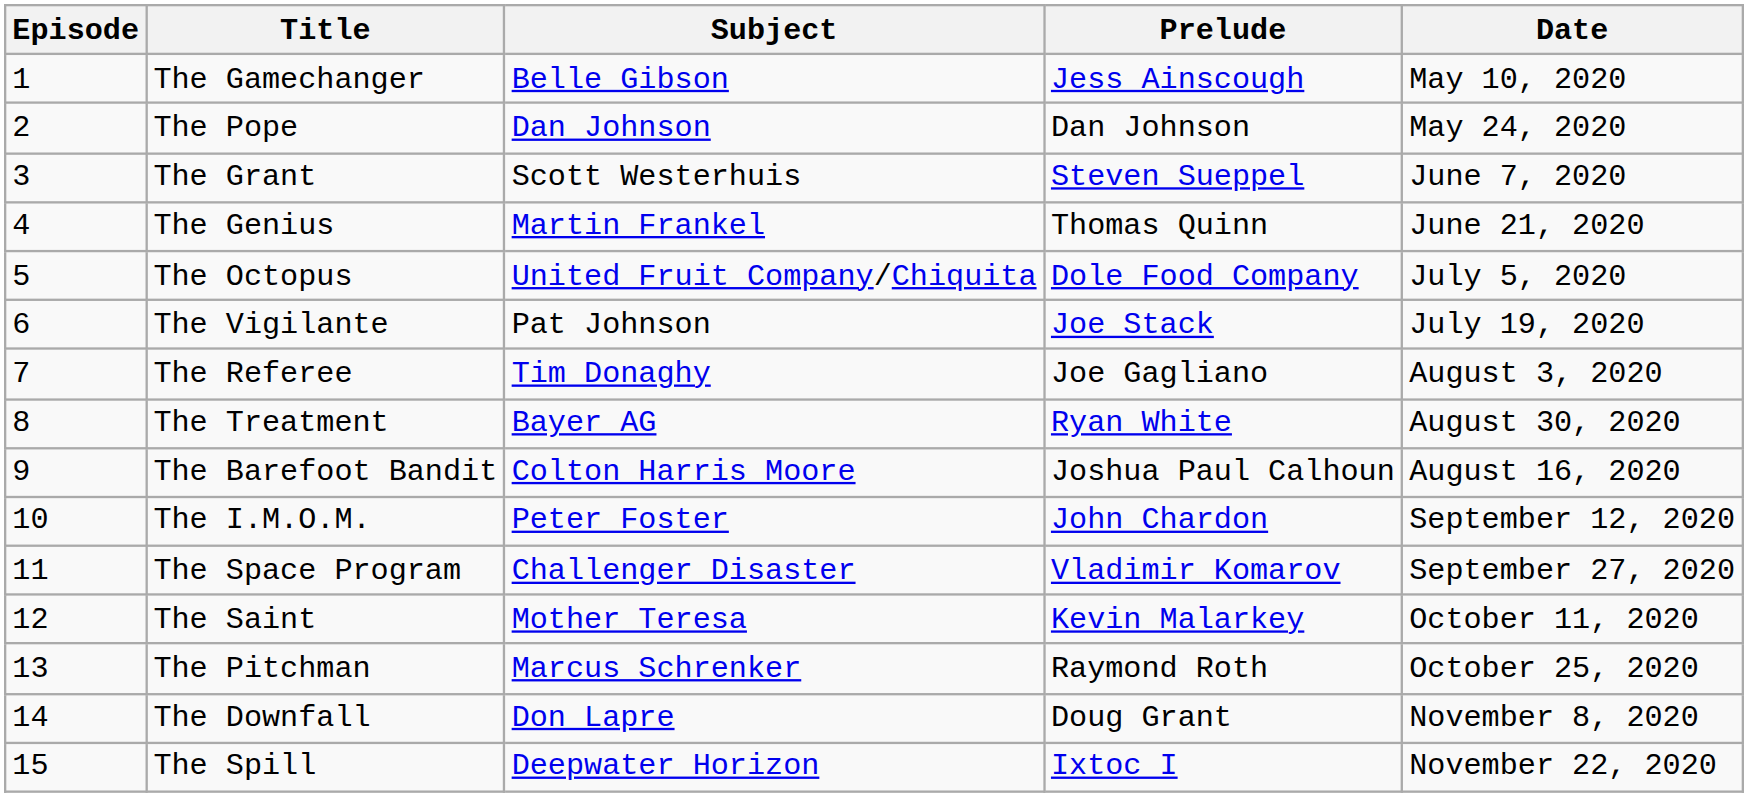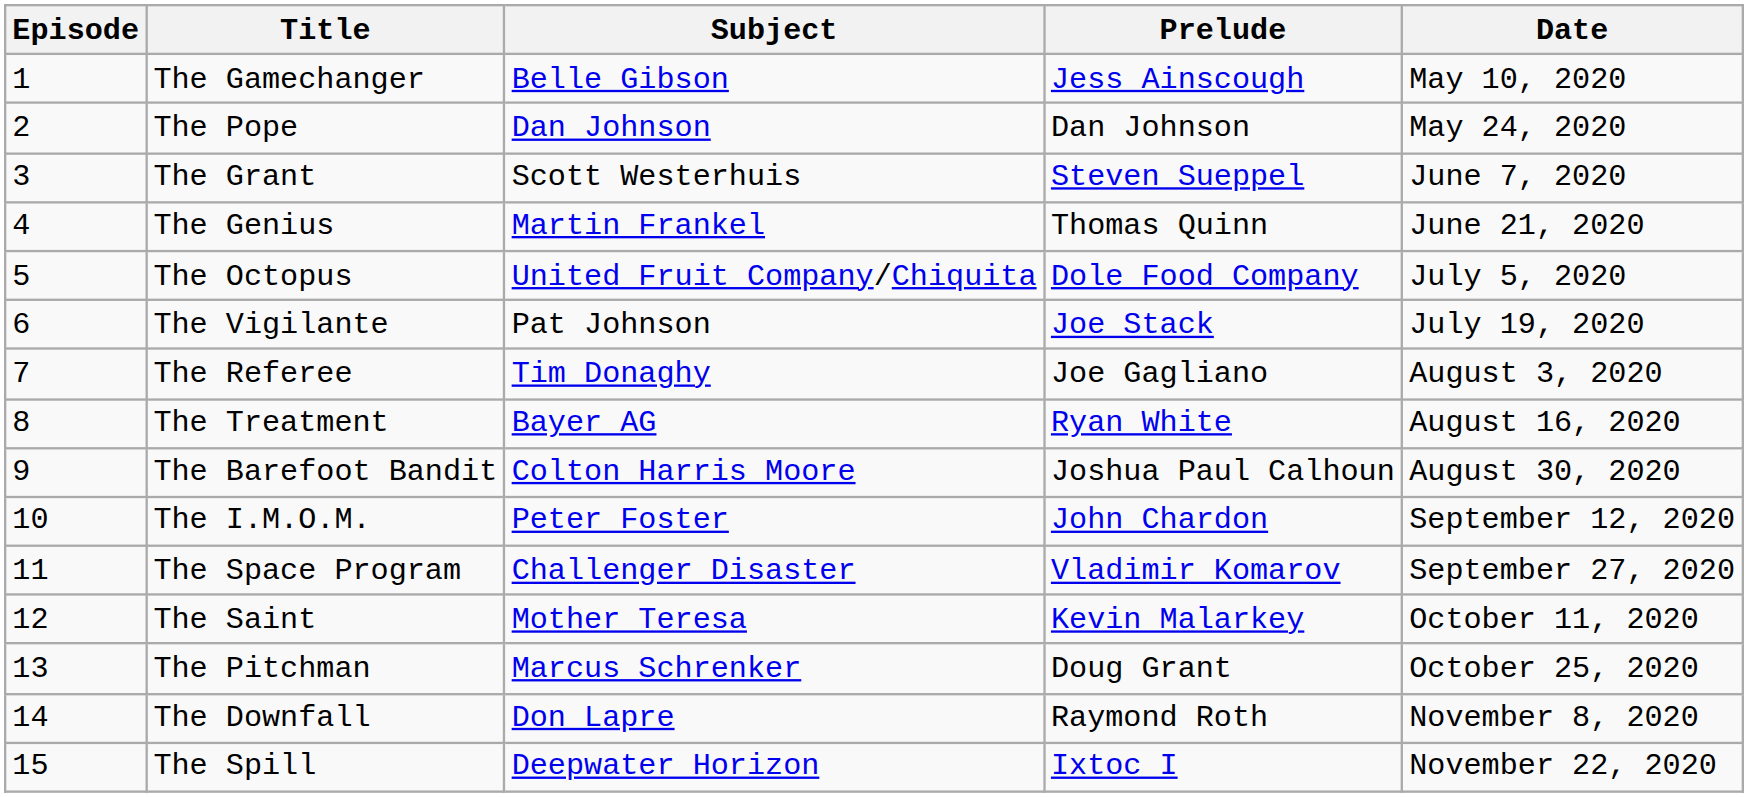The Treatment | Date: August 30, 2020 -> August 16, 2020
The Barefoot Bandit | Date: August 16, 2020 -> August 30, 2020
The Pitchman | Prelude: Raymond Roth -> Doug Grant
The Downfall | Prelude: Doug Grant -> Raymond Roth
